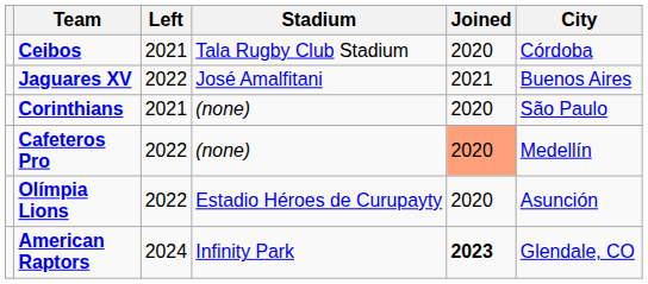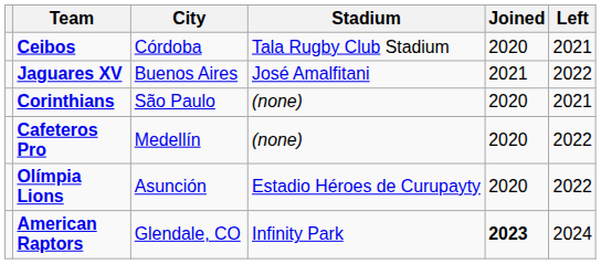columns swapped: City <-> Left
Cafeteros Pro | Joined: lightsalmon background -> no background
